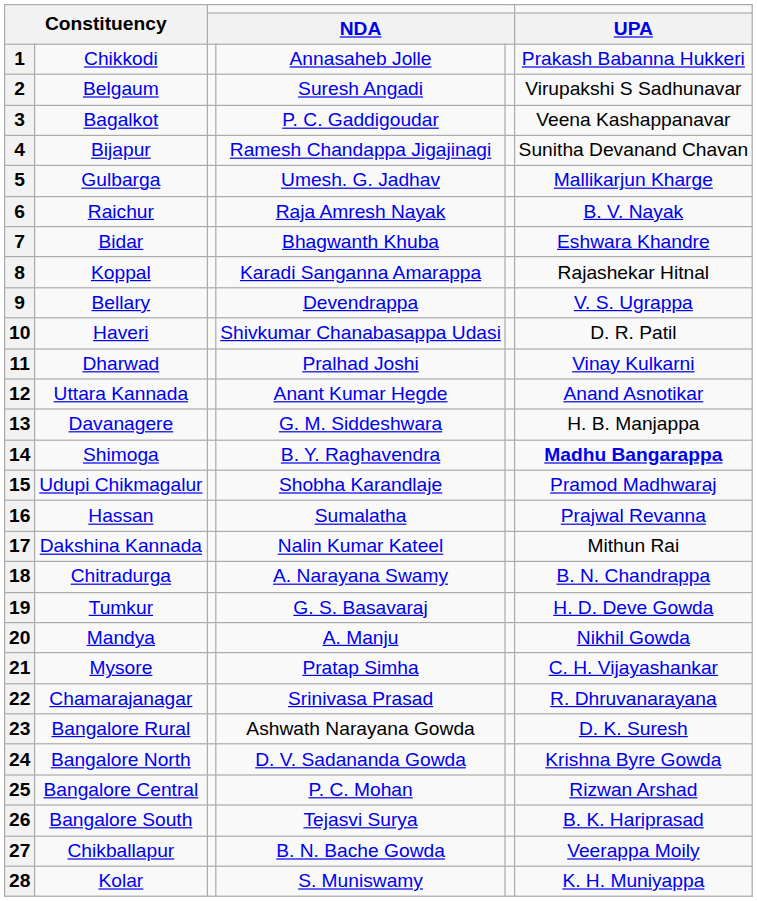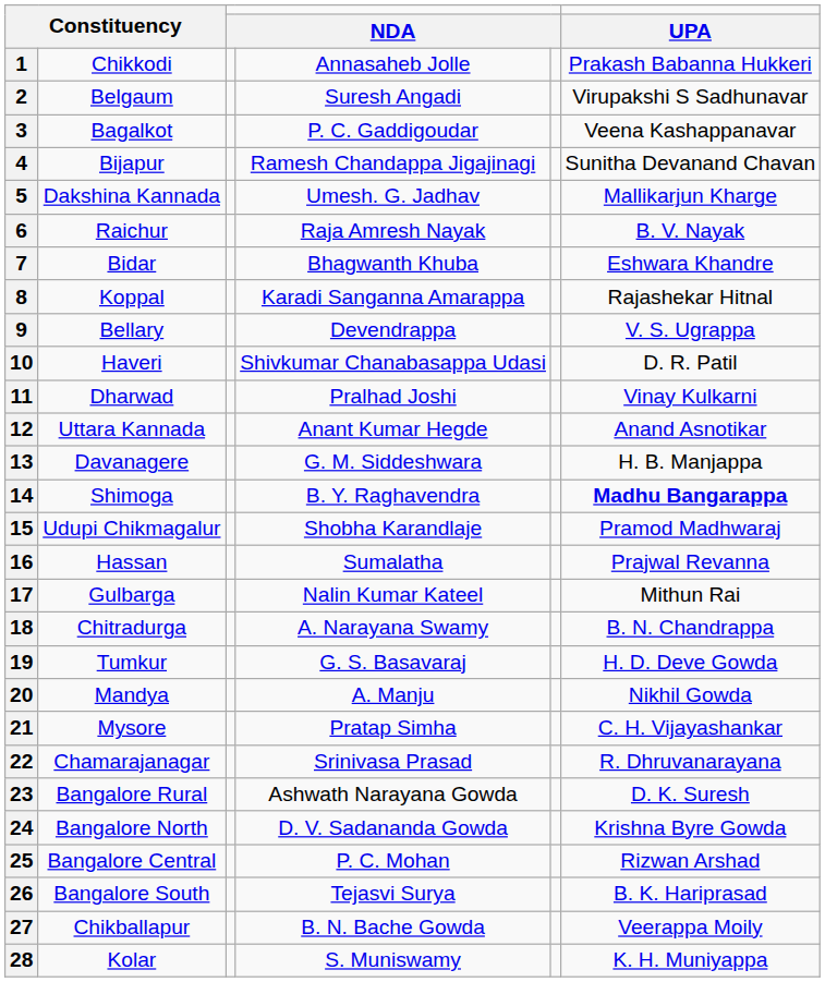5 | column 2: Gulbarga -> Dakshina Kannada
17 | column 2: Dakshina Kannada -> Gulbarga
